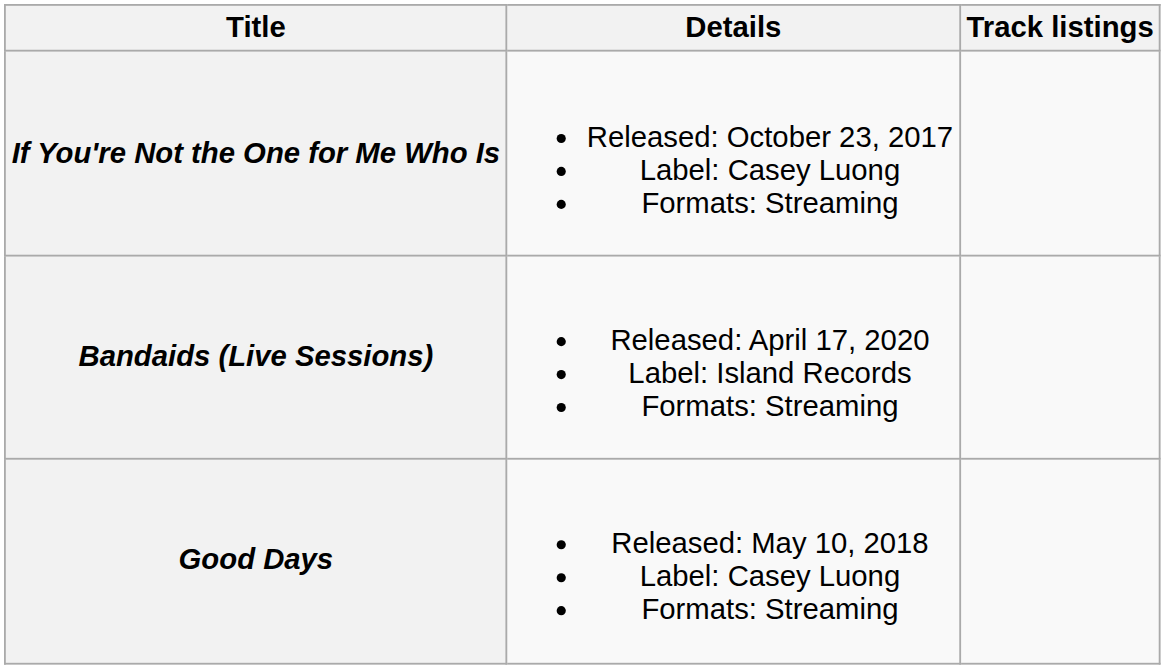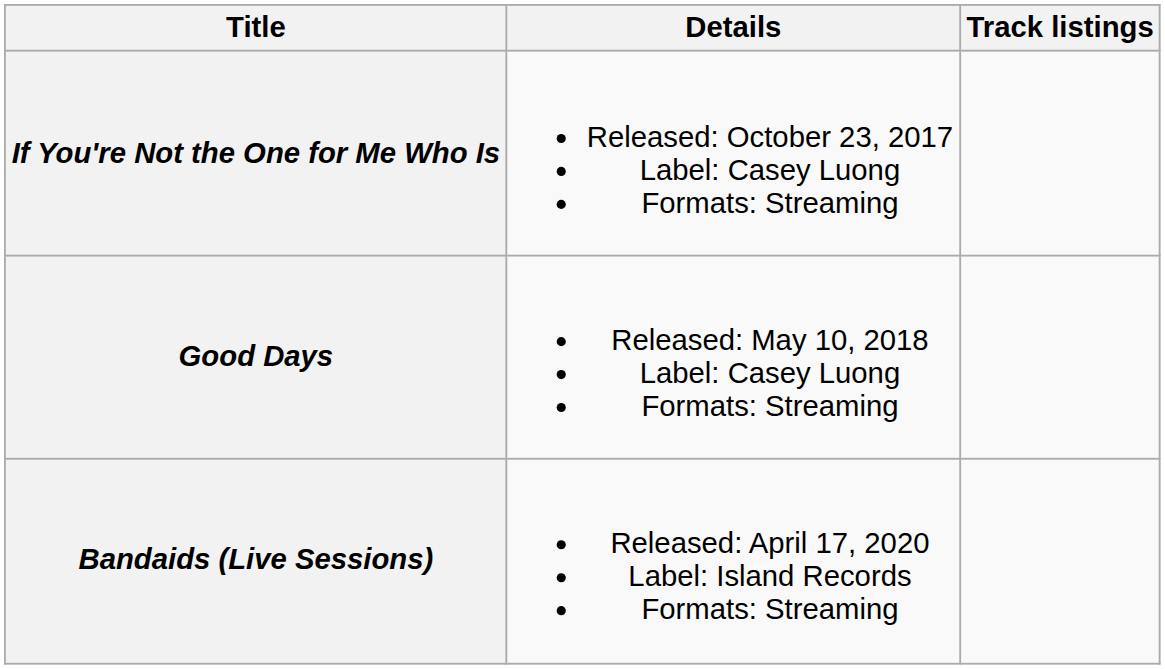rows swapped: Good Days <-> Bandaids (Live Sessions)
